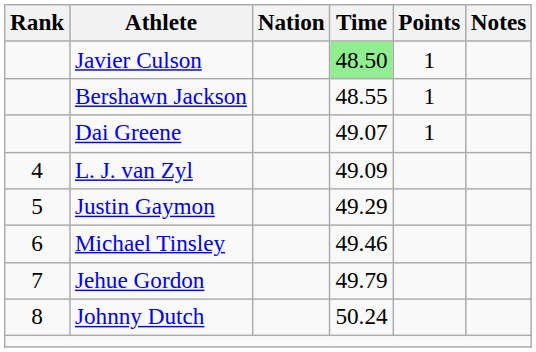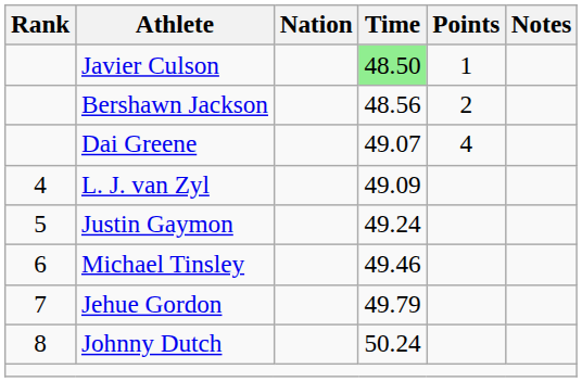Bershawn Jackson | Time: 48.55 -> 48.56
Bershawn Jackson | Points: 1 -> 2
Dai Greene | Points: 1 -> 4
Justin Gaymon | Time: 49.29 -> 49.24
